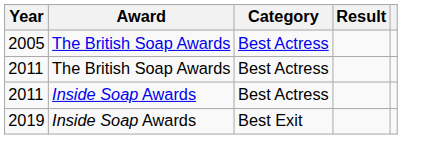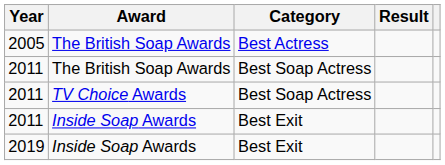2011 / The British Soap Awards | Category: Best Actress -> Best Soap Actress
+ row: 2011 | TV Choice Awards | Best Soap Actress
2011 / Inside Soap Awards | Category: Best Actress -> Best Exit
